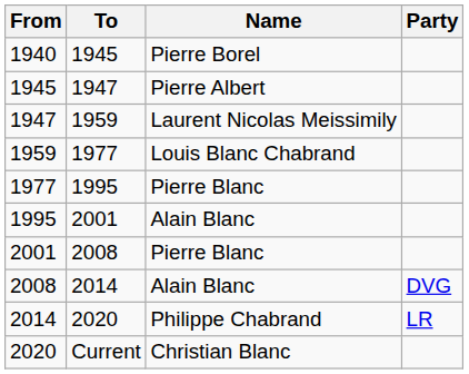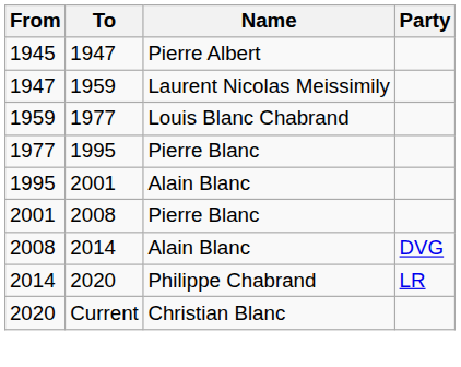- row: 1940 | 1945 | Pierre Borel
